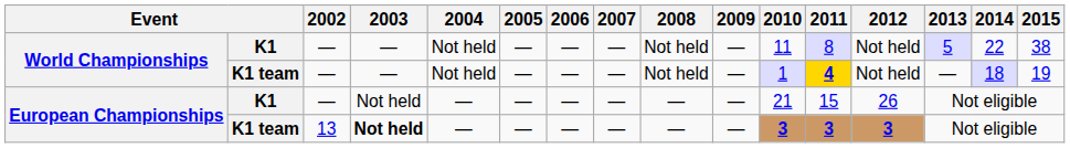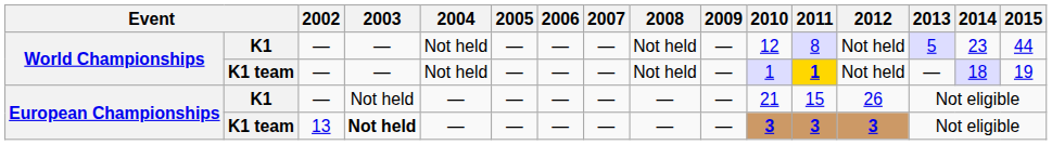World Championships / K1 | 2010: 11 -> 12
World Championships / K1 | 2014: 22 -> 23
World Championships / K1 | 2015: 38 -> 44
World Championships / K1 team | 2011: 4 -> 1
